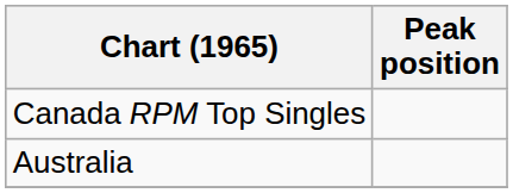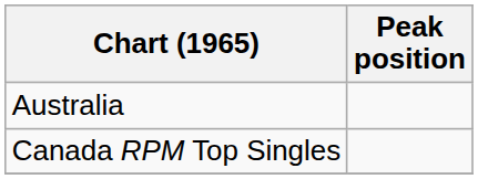rows swapped: Australia <-> Canada RPM Top Singles
